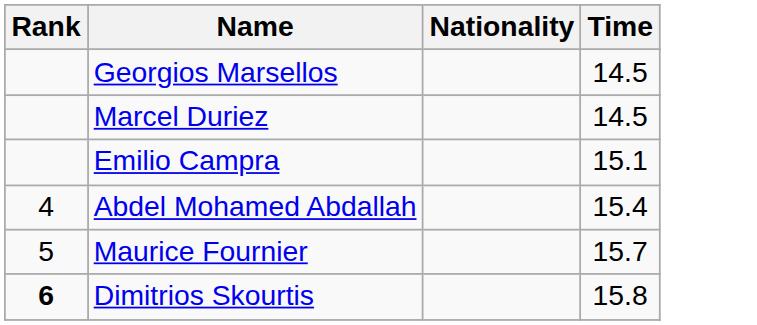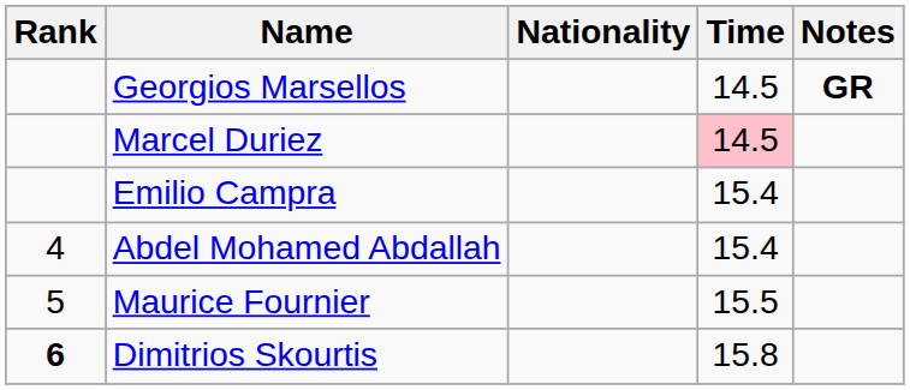+ column: Notes | GR
Marcel Duriez | Time: no background -> pink background
Emilio Campra | Time: 15.1 -> 15.4
Maurice Fournier | Time: 15.7 -> 15.5
